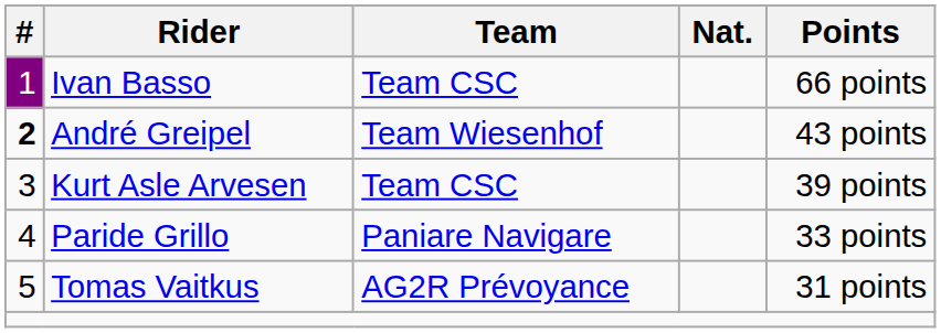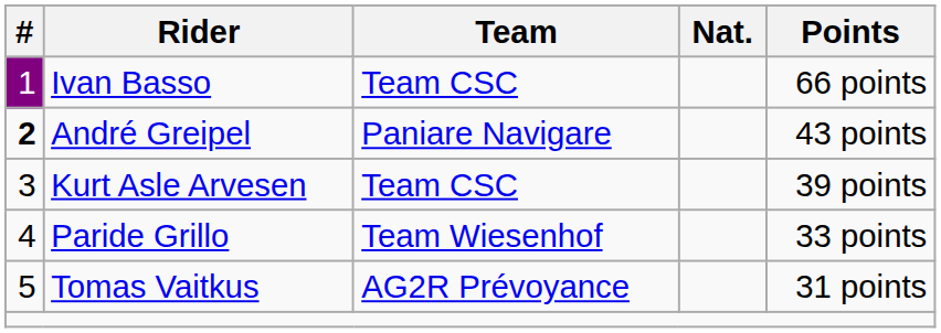André Greipel | Team: Team Wiesenhof -> Paniare Navigare
Paride Grillo | Team: Paniare Navigare -> Team Wiesenhof
